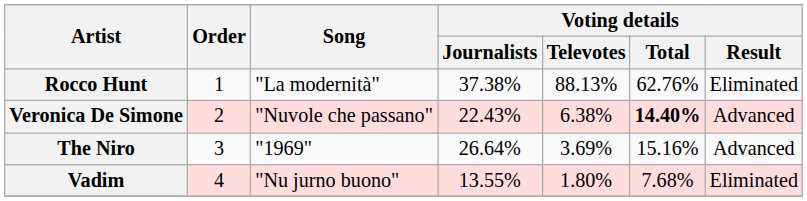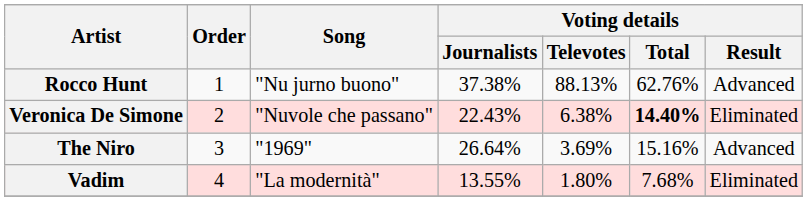Rocco Hunt | Song: "La modernità" -> "Nu jurno buono"
Rocco Hunt | Voting details / Result: Eliminated -> Advanced
Veronica De Simone | Voting details / Result: Advanced -> Eliminated
Vadim | Song: "Nu jurno buono" -> "La modernità"
